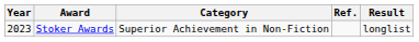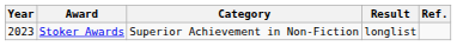columns swapped: Result <-> Ref.
